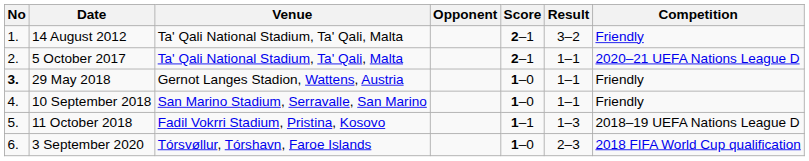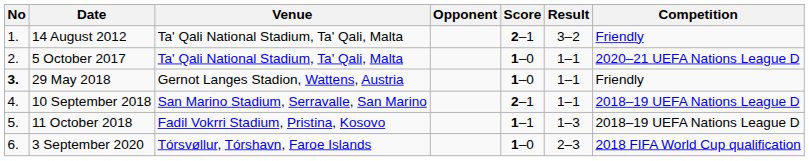5 October 2017 | Score: 2–1 -> 1–0
10 September 2018 | Score: 1–0 -> 2–1
10 September 2018 | Competition: Friendly -> 2018–19 UEFA Nations League D
